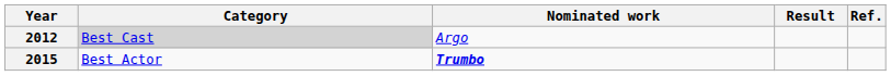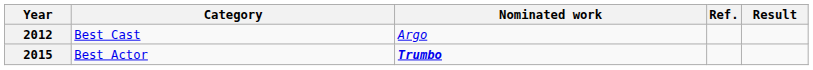columns swapped: Result <-> Ref.
2012 | Category: lightgrey background -> no background
